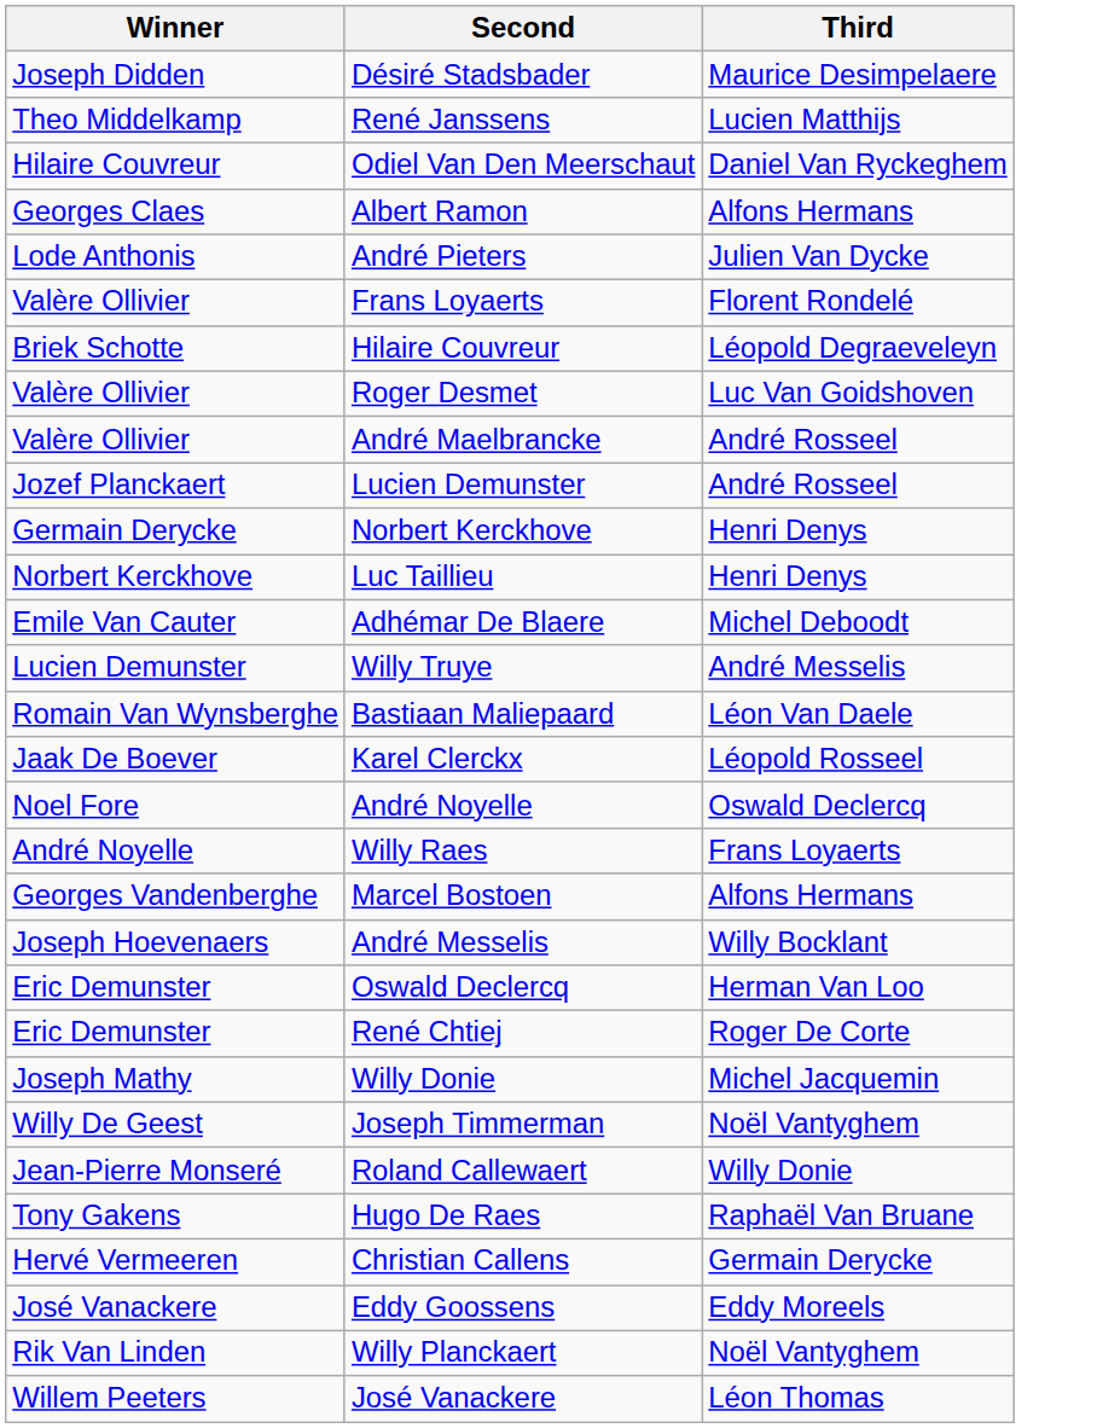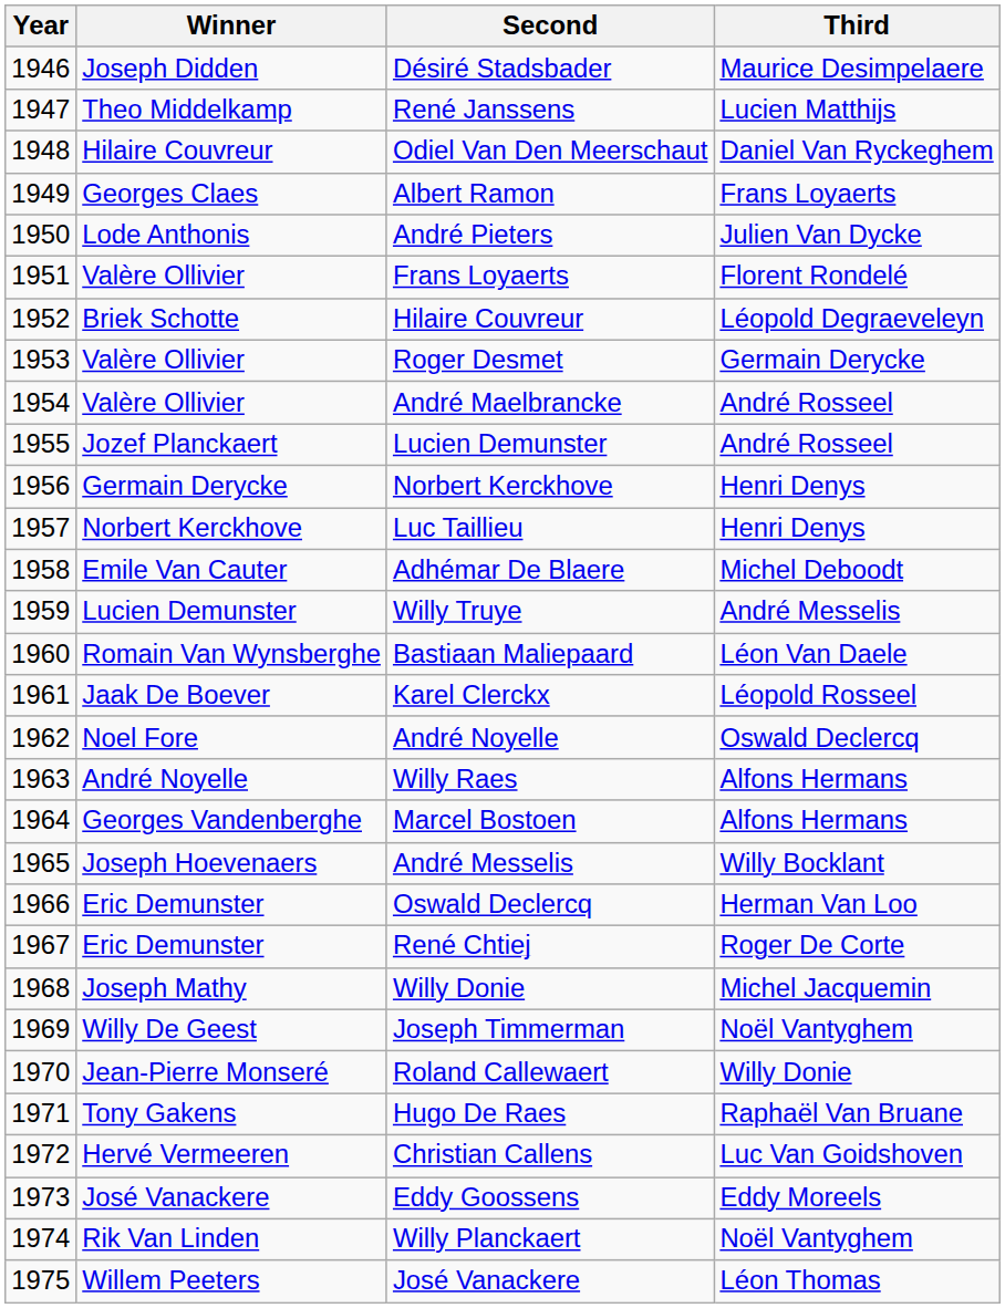+ column: Year | 1946 | 1947 | 1948 | 1949 | 1950 | 1951 | 1952 | 1953 | 1954 | 1955 | 1956 | 1957 | 1958 | 1959 | 1960 | 1961 | 1962 | 1963 | 1964 | 1965 | 1966 | 1967 | 1968 | 1969 | 1970 | 1971 | 1972 | 1973 | 1974 | 1975
Albert Ramon | Third: Alfons Hermans -> Frans Loyaerts
Roger Desmet | Third: Luc Van Goidshoven -> Germain Derycke
Willy Raes | Third: Frans Loyaerts -> Alfons Hermans
Christian Callens | Third: Germain Derycke -> Luc Van Goidshoven
